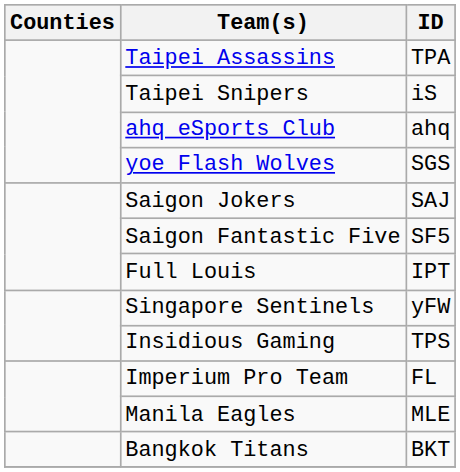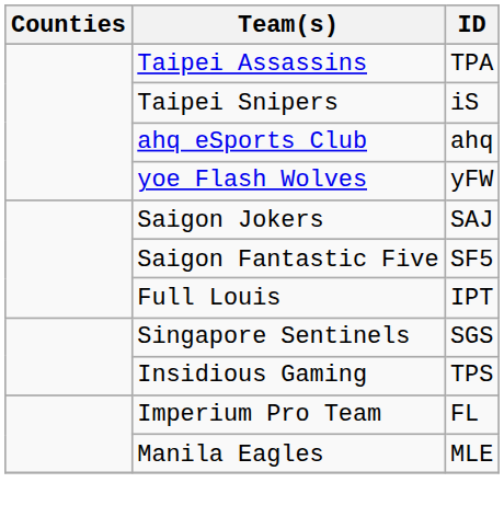yoe Flash Wolves | ID: SGS -> yFW
Singapore Sentinels | ID: yFW -> SGS
- row: Bangkok Titans | BKT
